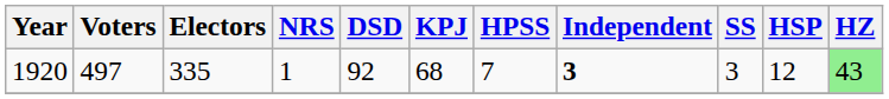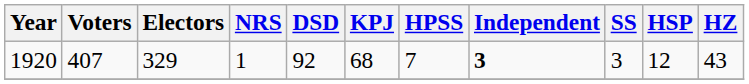1920 | Voters: 497 -> 407
1920 | Electors: 335 -> 329
1920 | HZ: lightgreen background -> no background
